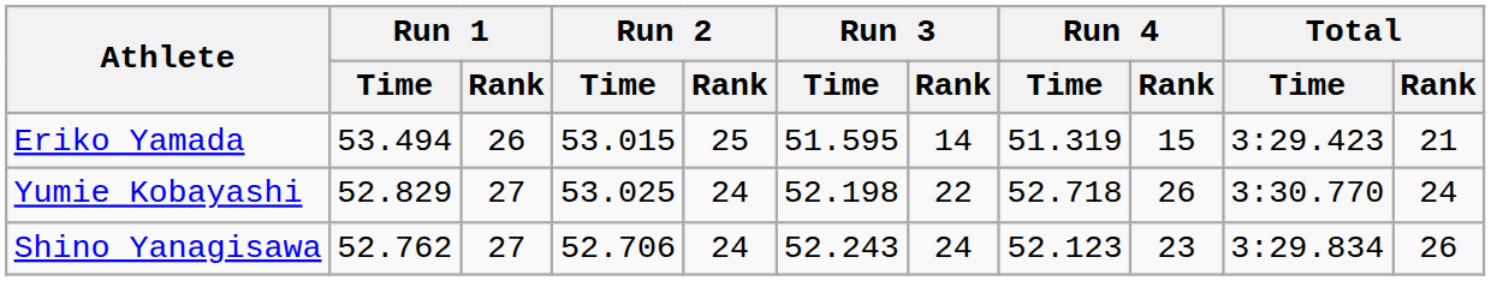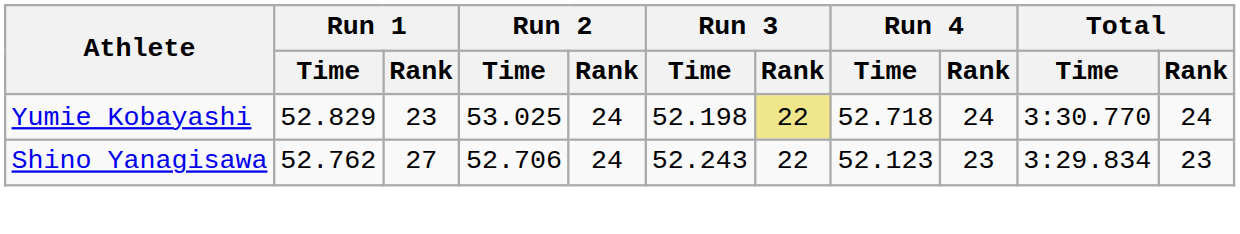- row: Eriko Yamada | 53.494 | 26 | 53.015 | 25 | 51.595 | 14 | 51.319 | 15 | 3:29.423 | 21
Yumie Kobayashi | Run 1 / Rank: 27 -> 23
Yumie Kobayashi | Run 3 / Rank: no background -> khaki background
Yumie Kobayashi | Run 4 / Rank: 26 -> 24
Shino Yanagisawa | Run 3 / Rank: 24 -> 22
Shino Yanagisawa | Total / Rank: 26 -> 23
